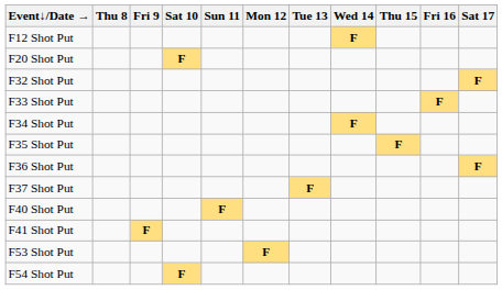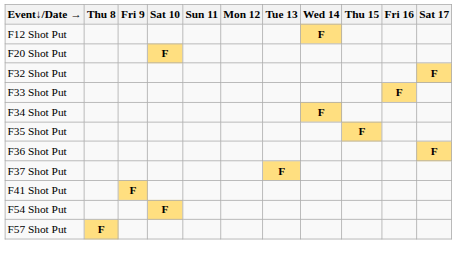- row: F40 Shot Put | F
- row: F53 Shot Put | F
+ row: F57 Shot Put | F
